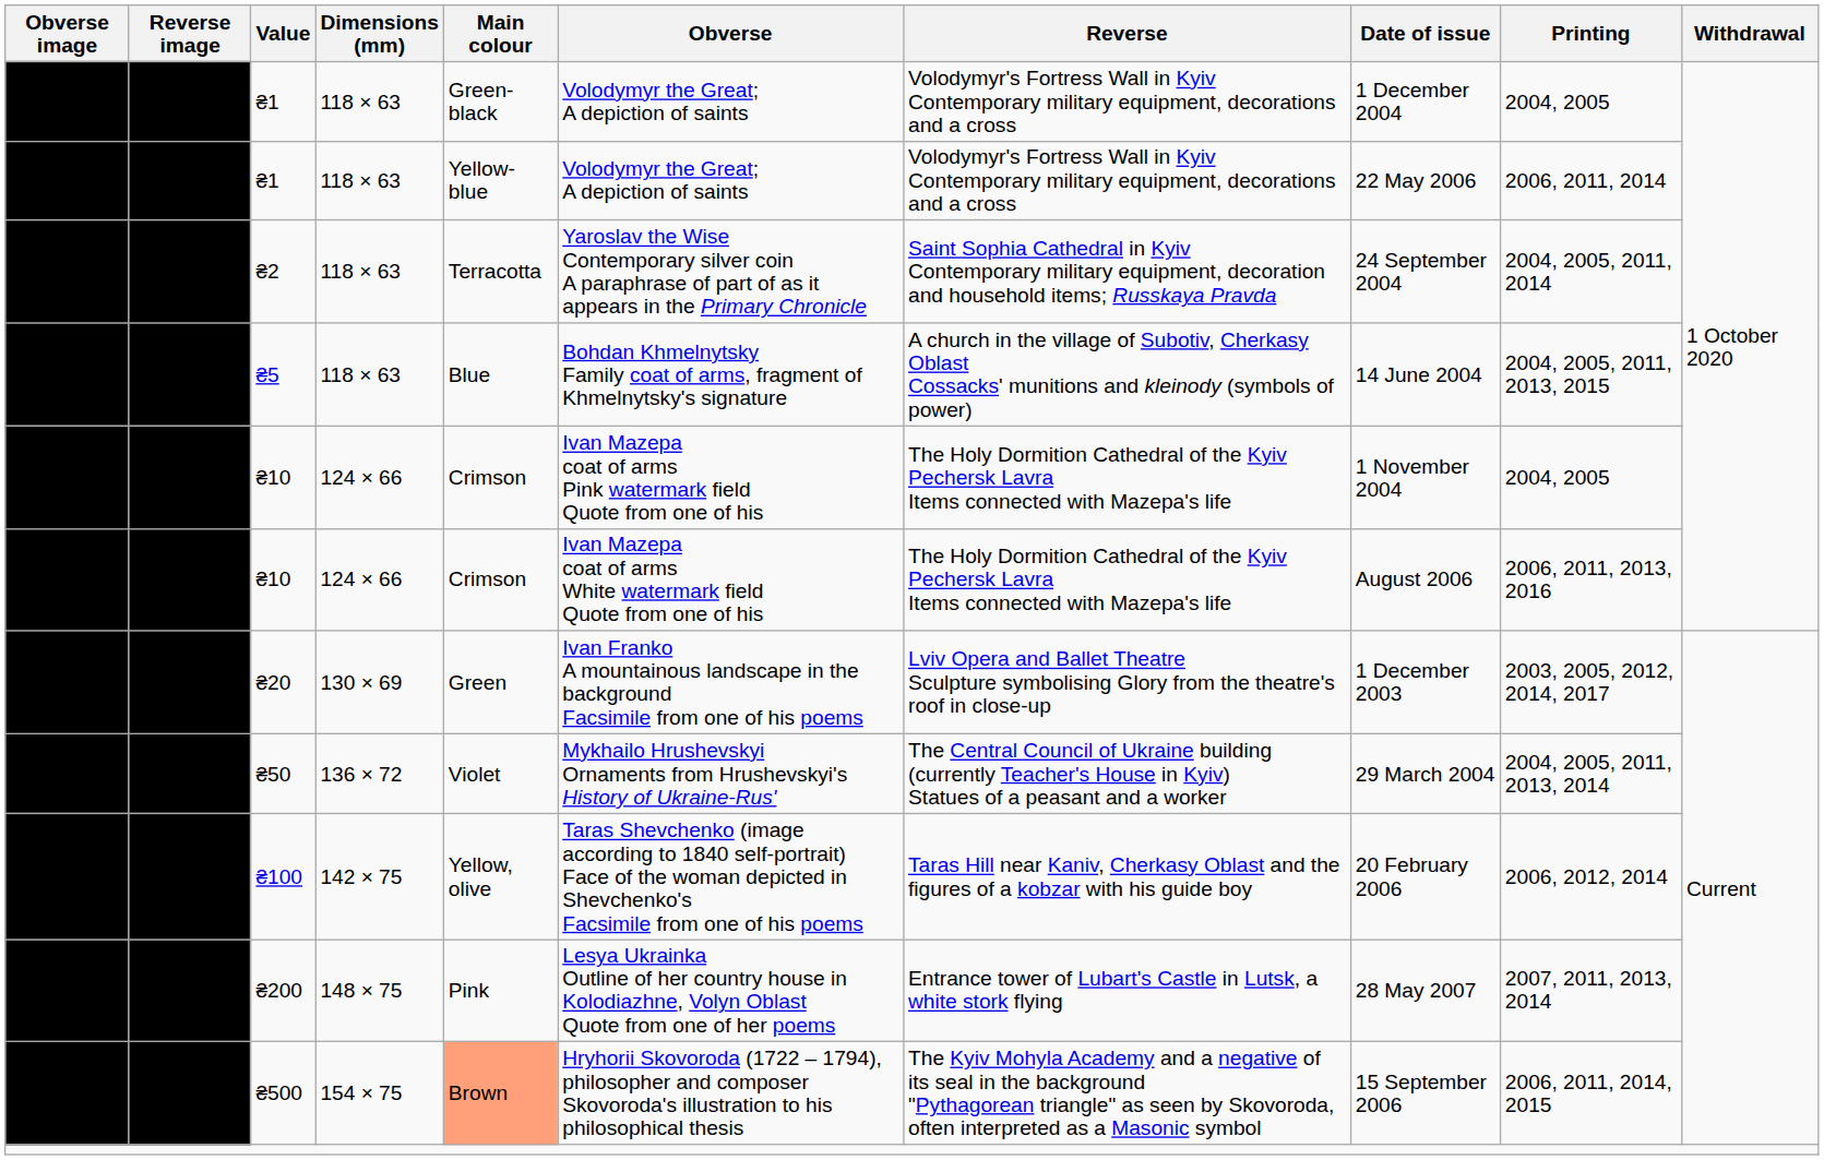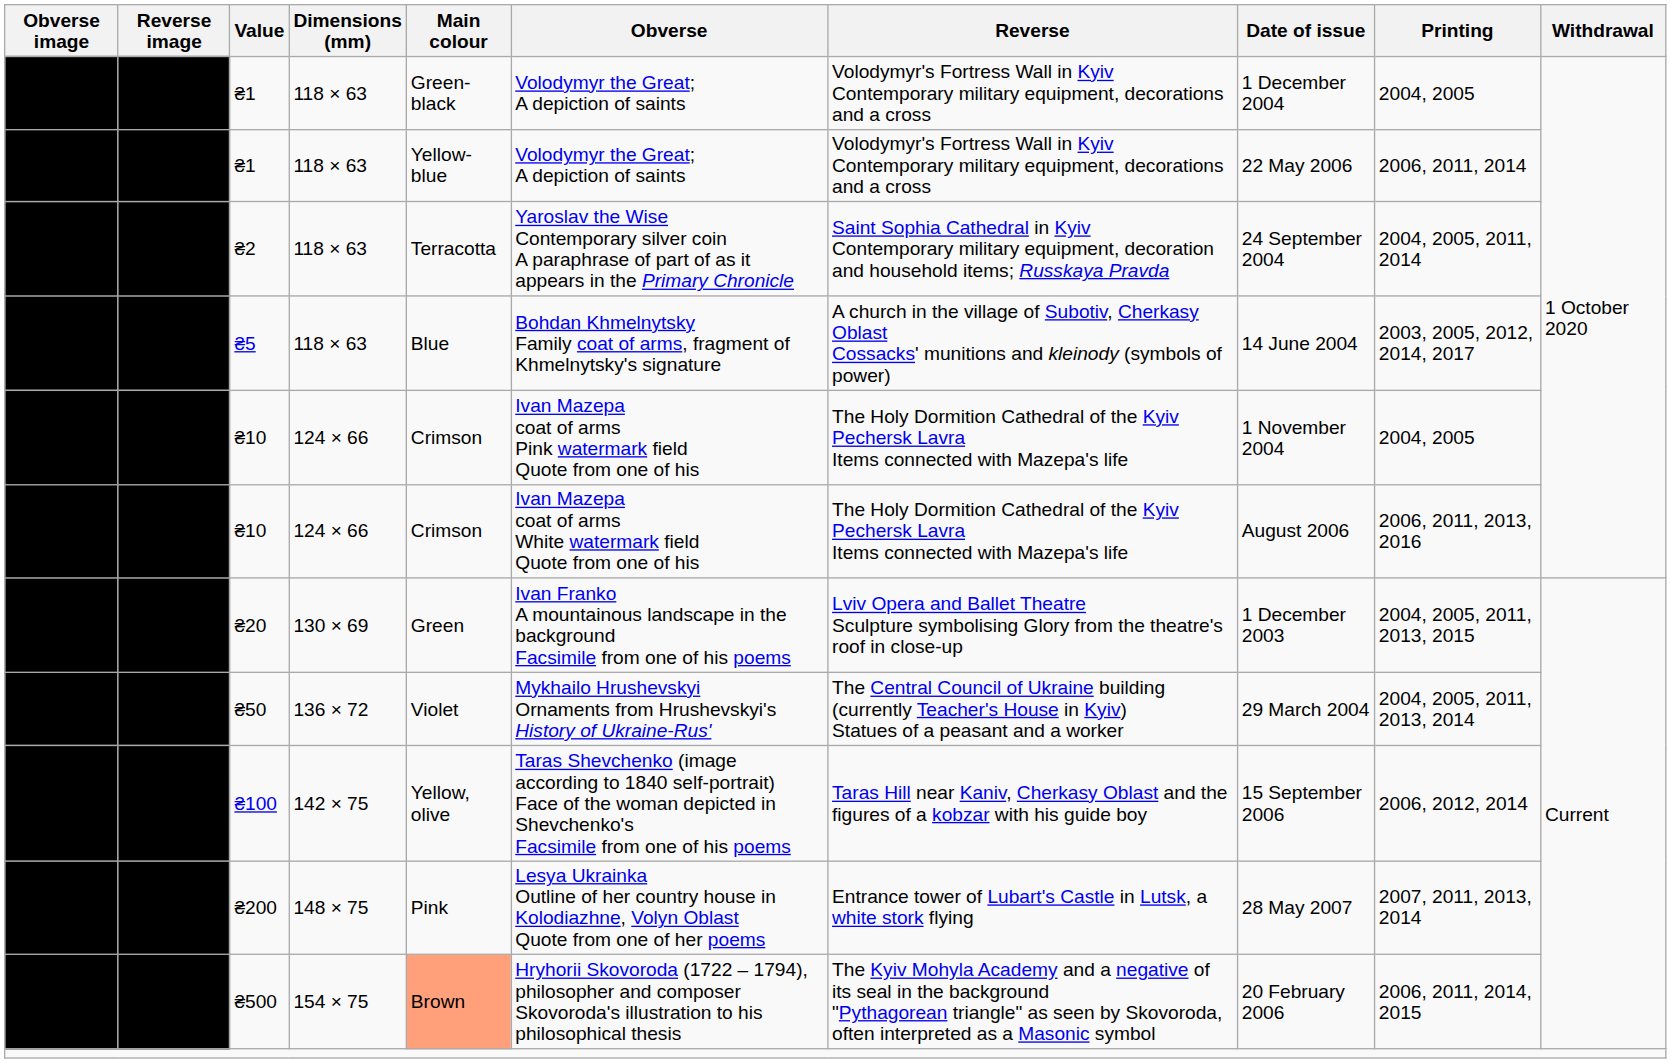₴5 | Printing: 2004, 2005, 2011, 2013, 2015 -> 2003, 2005, 2012, 2014, 2017
₴20 | Printing: 2003, 2005, 2012, 2014, 2017 -> 2004, 2005, 2011, 2013, 2015
₴100 | Date of issue: 20 February 2006 -> 15 September 2006
₴500 | Date of issue: 15 September 2006 -> 20 February 2006
